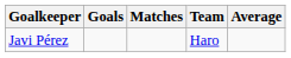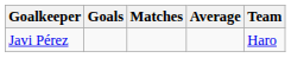columns swapped: Average <-> Team
